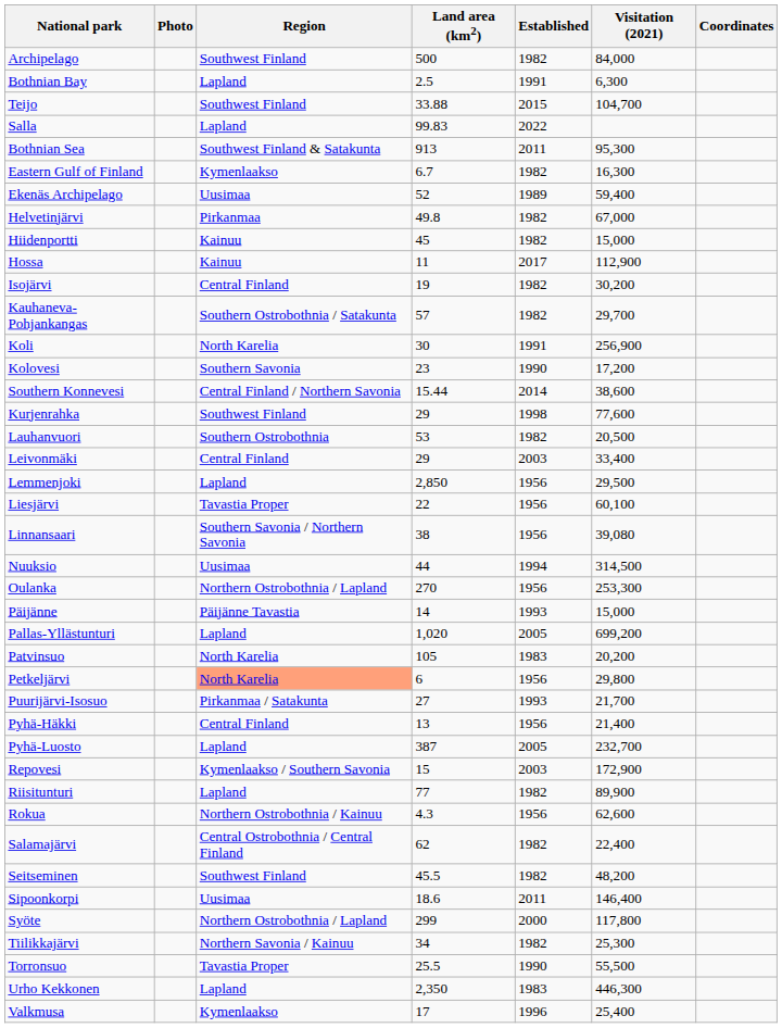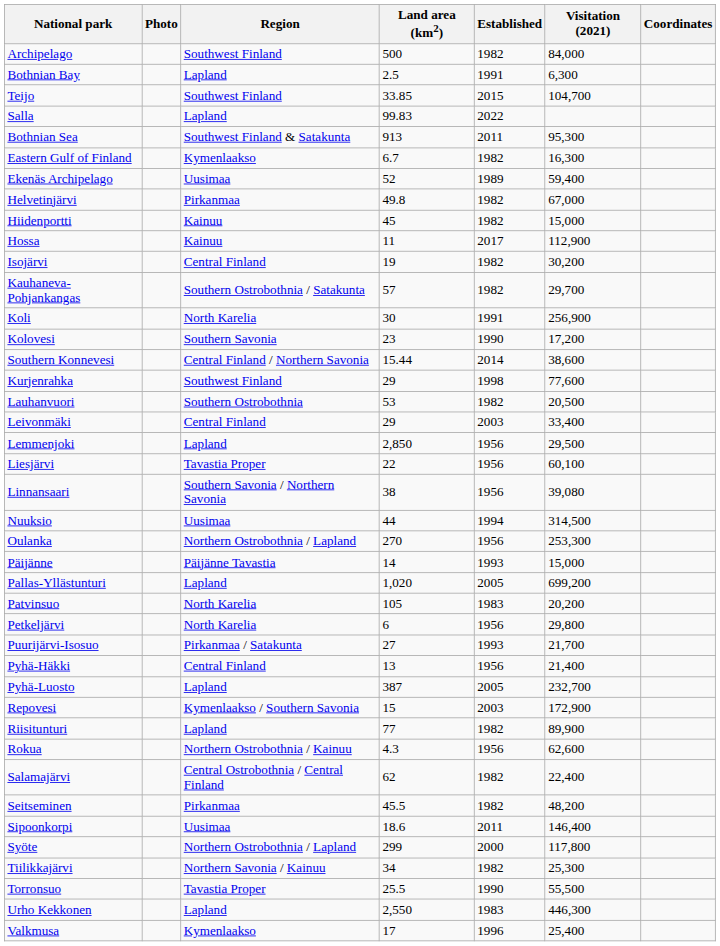Teijo | Land area (km2): 33.88 -> 33.85
Petkeljärvi | Region: lightsalmon background -> no background
Seitseminen | Region: Southwest Finland -> Pirkanmaa
Urho Kekkonen | Land area (km2): 2,350 -> 2,550
